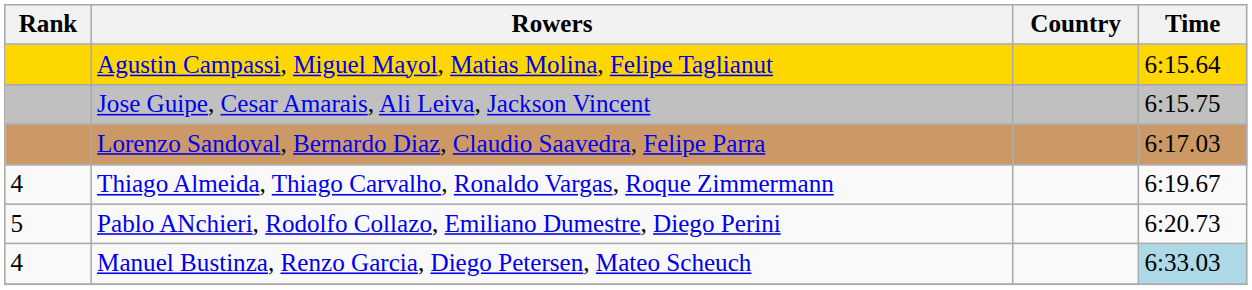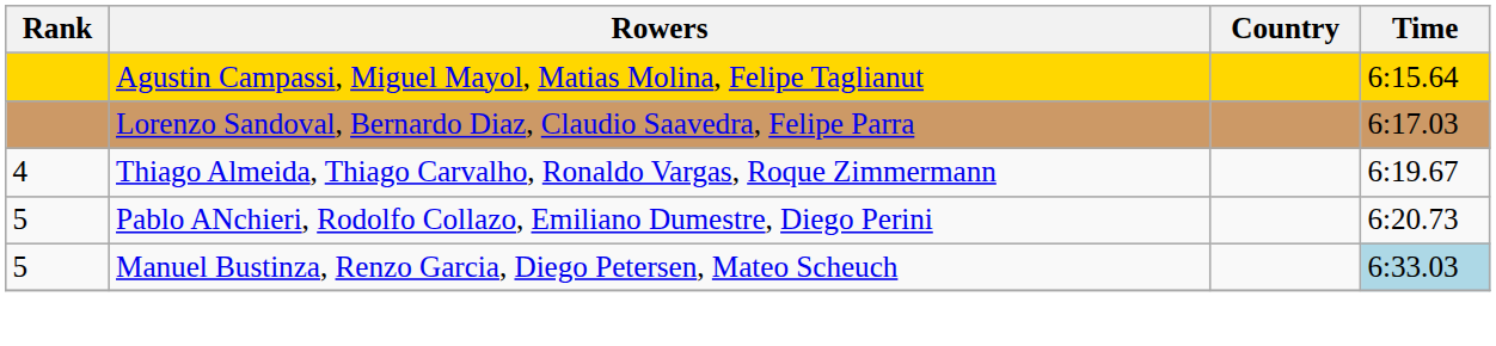- row: Jose Guipe, Cesar Amarais, Ali Leiva, Jackson Vincent | 6:15.75
Manuel Bustinza, Renzo Garcia, Diego Petersen, Mateo Scheuch | Rank: 4 -> 5
